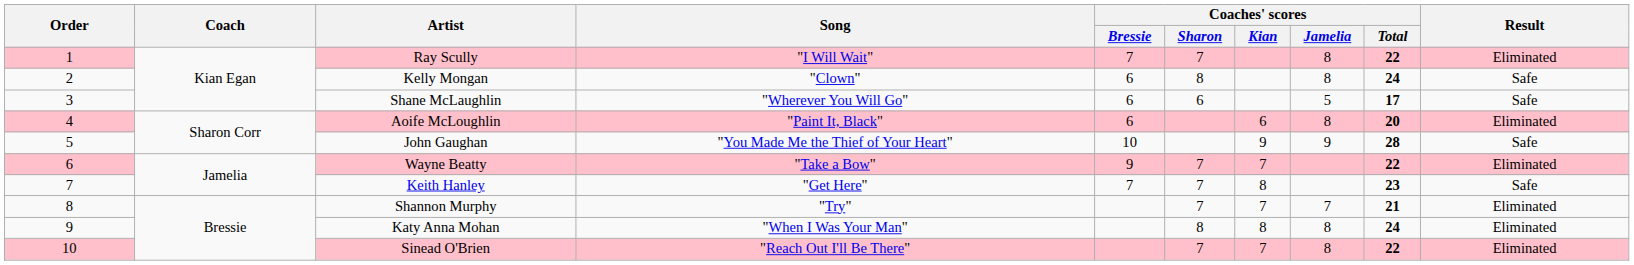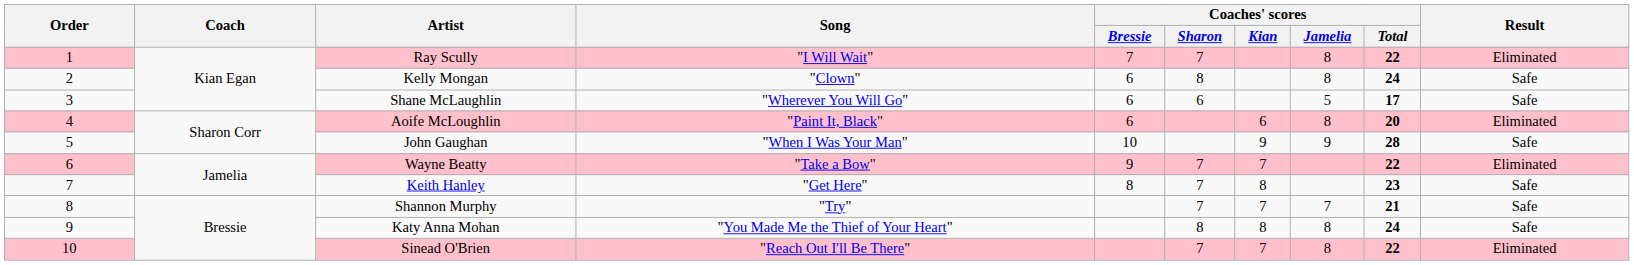John Gaughan | Song: "You Made Me the Thief of Your Heart" -> "When I Was Your Man"
Keith Hanley | Coaches' scores / Bressie: 7 -> 8
Shannon Murphy | Result: Eliminated -> Safe
Katy Anna Mohan | Song: "When I Was Your Man" -> "You Made Me the Thief of Your Heart"
Katy Anna Mohan | Result: Eliminated -> Safe
